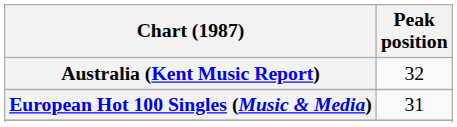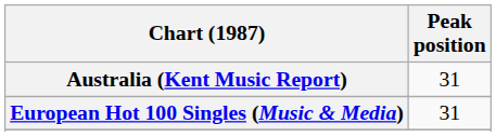Australia (Kent Music Report) | Peak position: 32 -> 31
